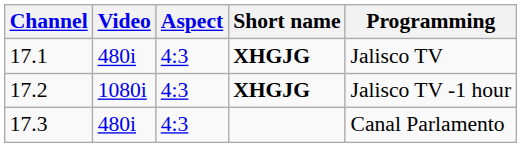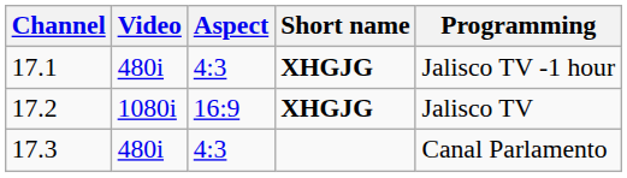17.1 | Programming: Jalisco TV -> Jalisco TV -1 hour
17.2 | Aspect: 4:3 -> 16:9
17.2 | Programming: Jalisco TV -1 hour -> Jalisco TV
